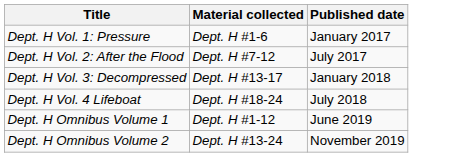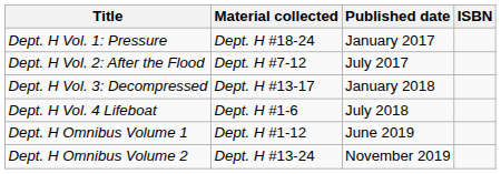+ column: ISBN
Dept. H Vol. 1: Pressure | Material collected: Dept. H #1-6 -> Dept. H #18-24
Dept. H Vol. 4 Lifeboat | Material collected: Dept. H #18-24 -> Dept. H #1-6
